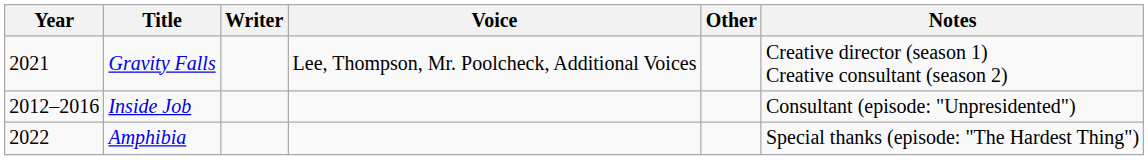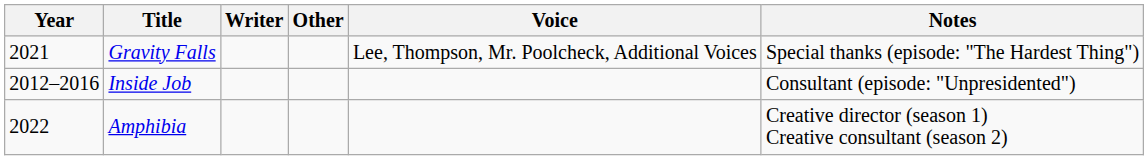columns swapped: Other <-> Voice
Gravity Falls | Notes: Creative director (season 1) Creative consultant (season 2) -> Special thanks (episode: "The Hardest Thing")
Amphibia | Notes: Special thanks (episode: "The Hardest Thing") -> Creative director (season 1) Creative consultant (season 2)
